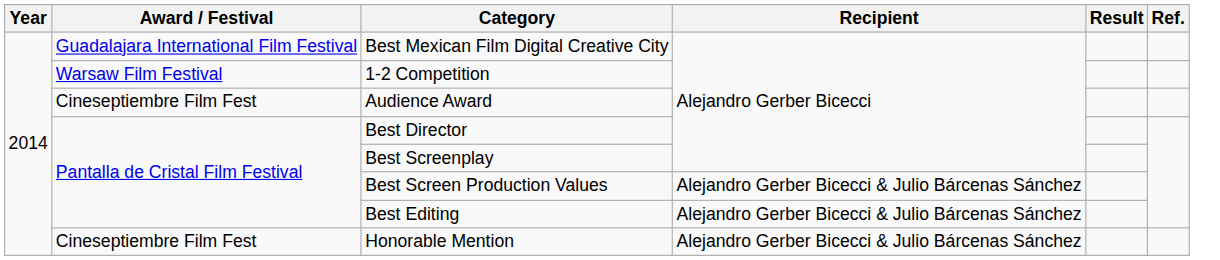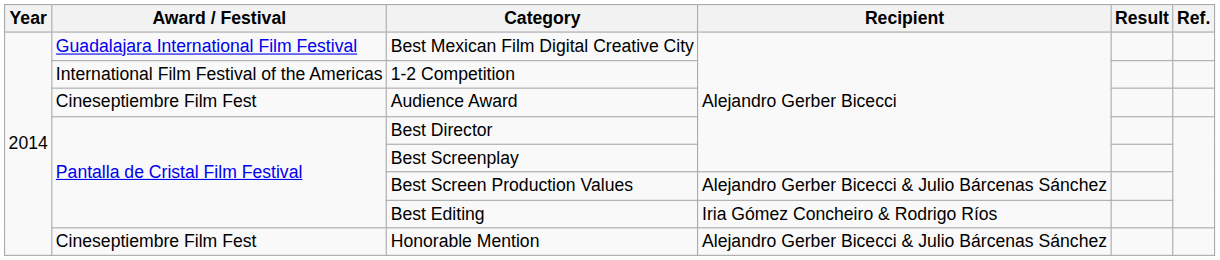1-2 Competition | Award / Festival: Warsaw Film Festival -> International Film Festival of the Americas
Best Editing | Recipient: Alejandro Gerber Bicecci & Julio Bárcenas Sánchez -> Iria Gómez Concheiro & Rodrigo Ríos
